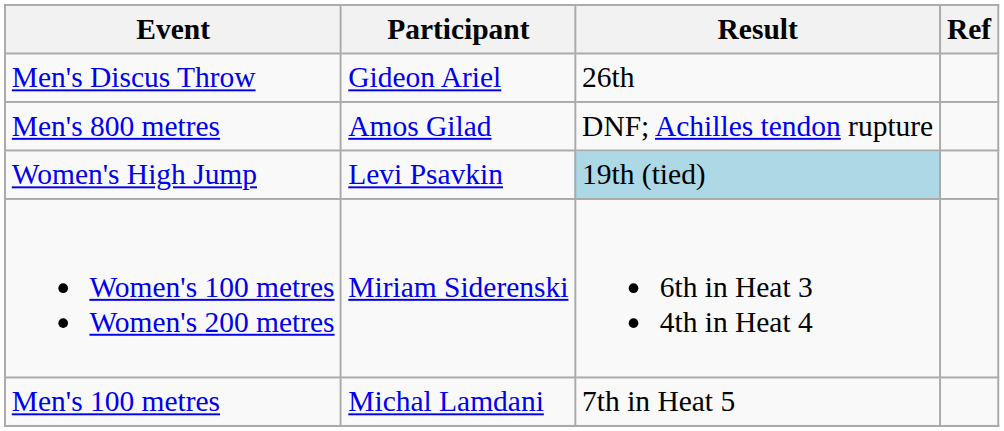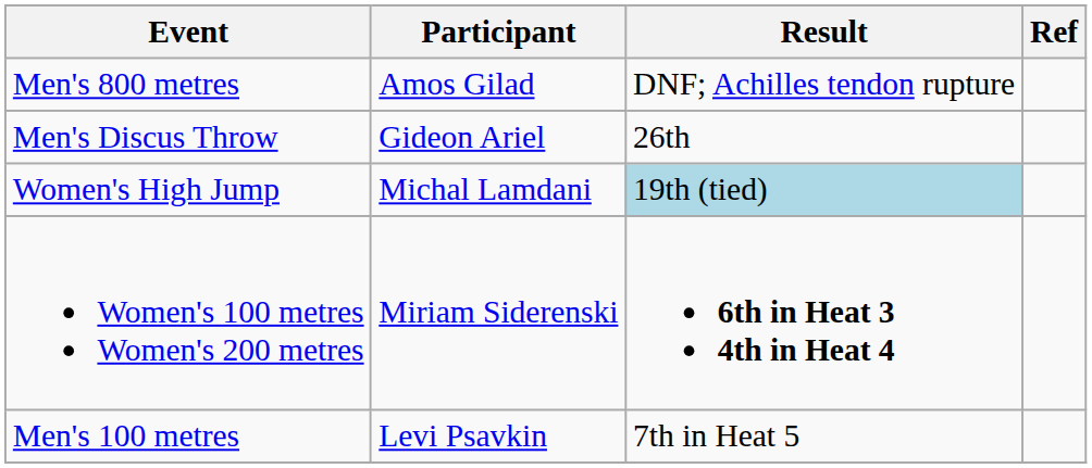rows swapped: Men's Discus Throw <-> Men's 800 metres
Women's High Jump | Participant: Levi Psavkin -> Michal Lamdani
Women's 100 metres Women's 200 metres | Result: normal -> bold
Men's 100 metres | Participant: Michal Lamdani -> Levi Psavkin
